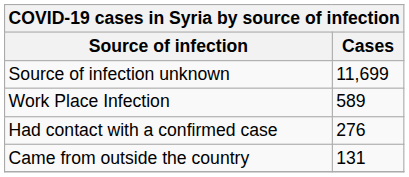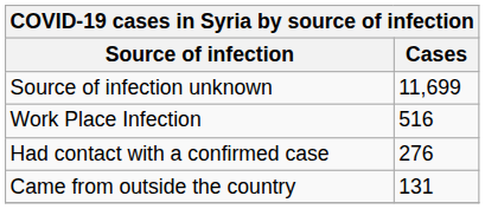Work Place Infection | Cases: 589 -> 516
